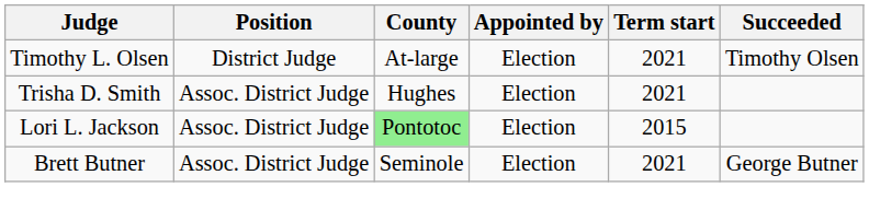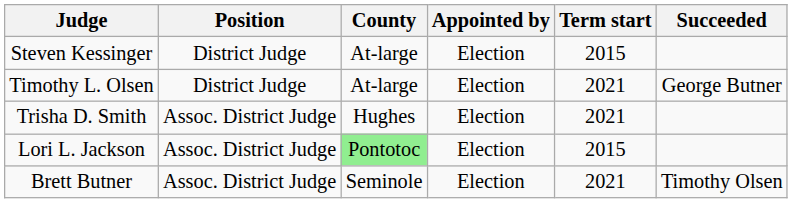+ row: Steven Kessinger | District Judge | At-large | Election | 2015
Timothy L. Olsen | Succeeded: Timothy Olsen -> George Butner
Brett Butner | Succeeded: George Butner -> Timothy Olsen
